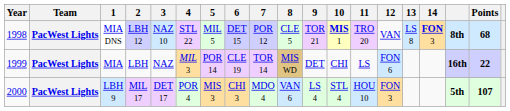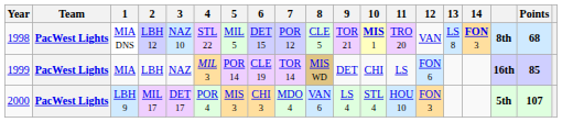MIA | Points: 22 -> 85
